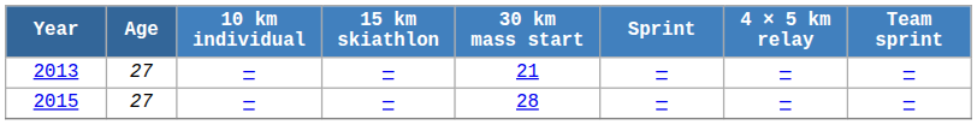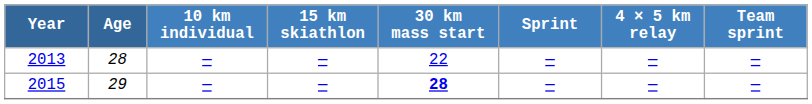2013 | Age: 27 -> 28
2013 | 30 km mass start: 21 -> 22
2015 | Age: 27 -> 29
2015 | 30 km mass start: normal -> bold
